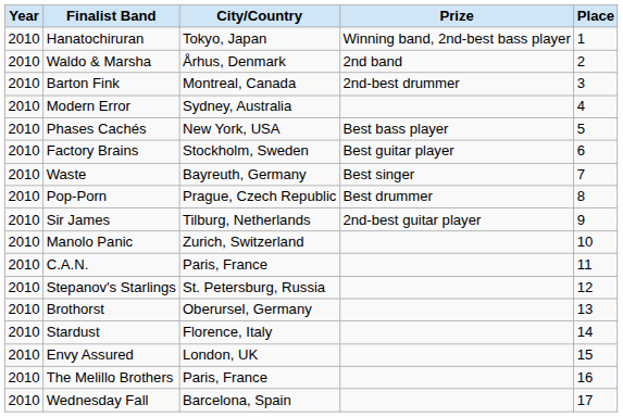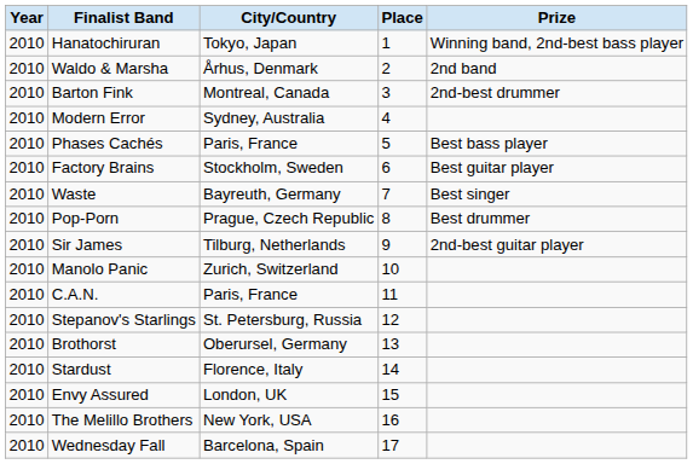columns swapped: Place <-> Prize
Phases Cachés | City/Country: New York, USA -> Paris, France
The Melillo Brothers | City/Country: Paris, France -> New York, USA
